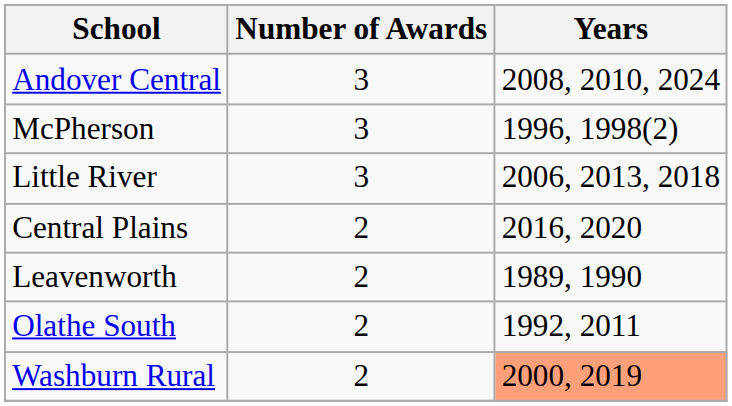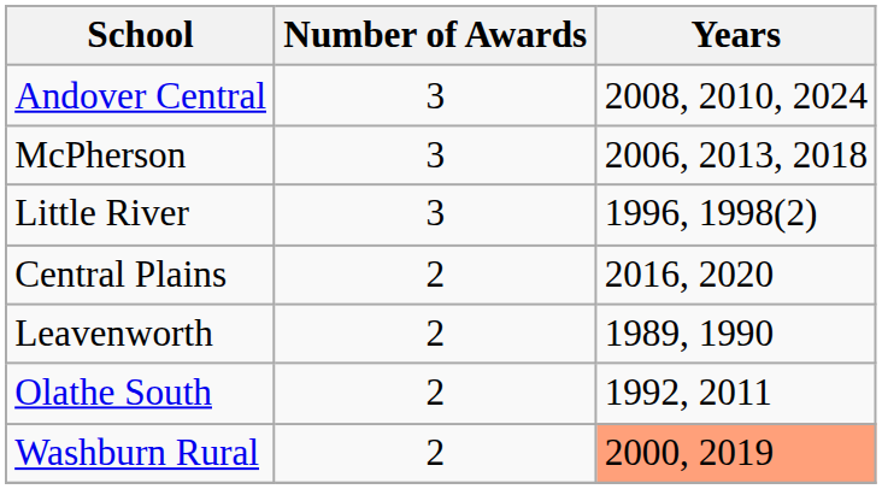McPherson | Years: 1996, 1998(2) -> 2006, 2013, 2018
Little River | Years: 2006, 2013, 2018 -> 1996, 1998(2)
